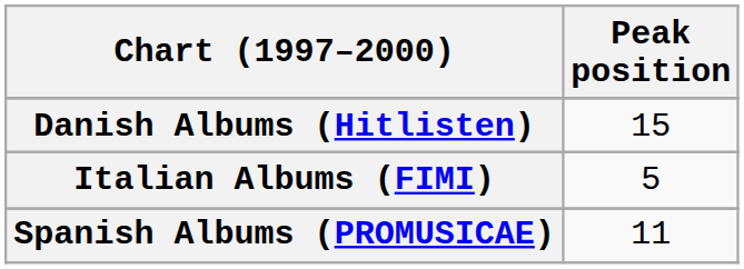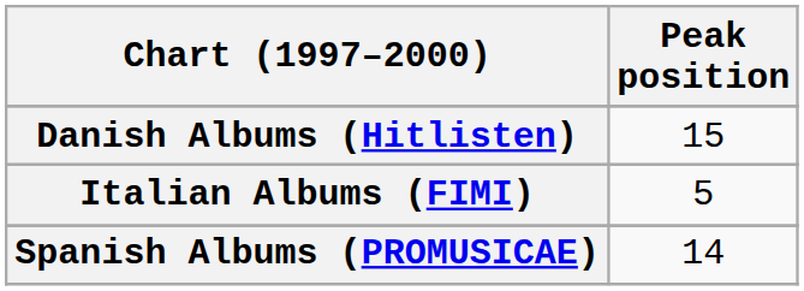Spanish Albums (PROMUSICAE) | Peak position: 11 -> 14
